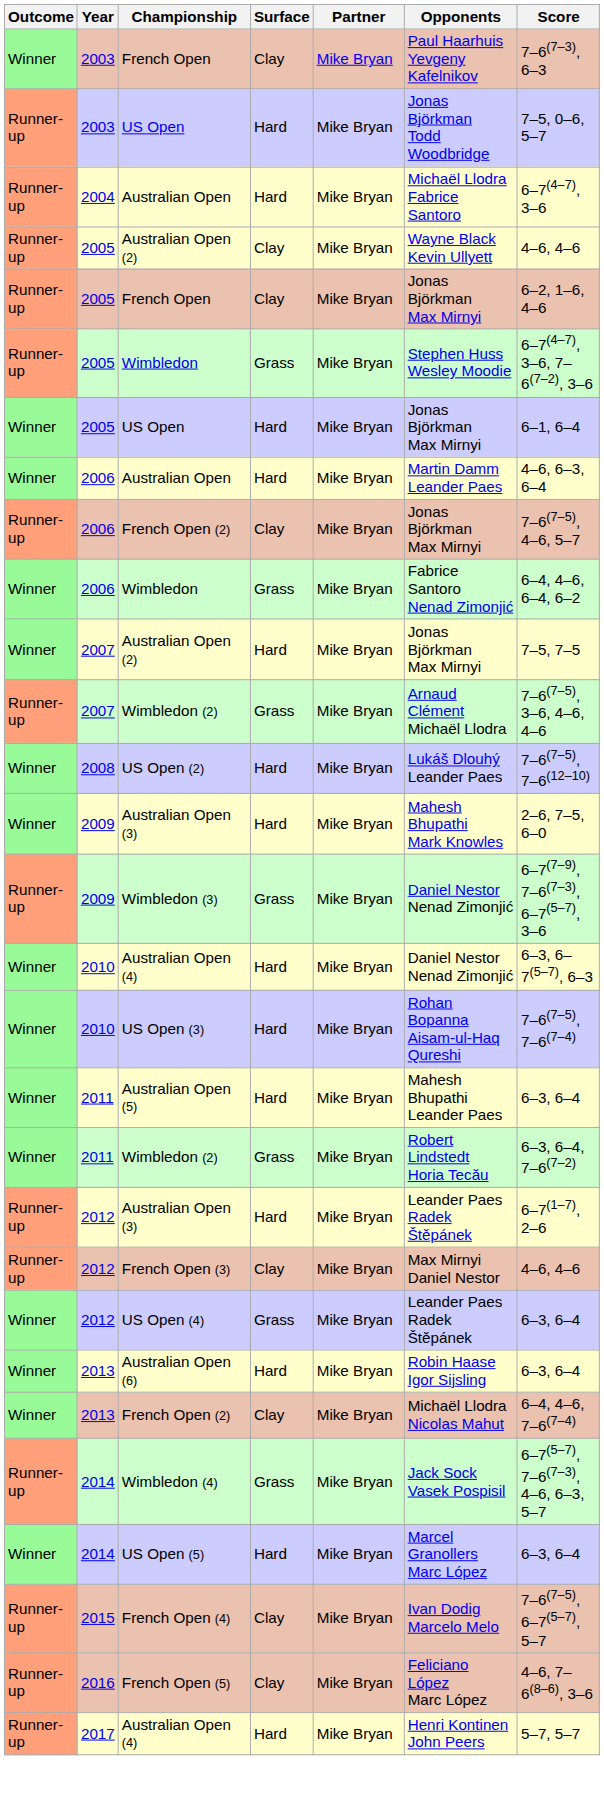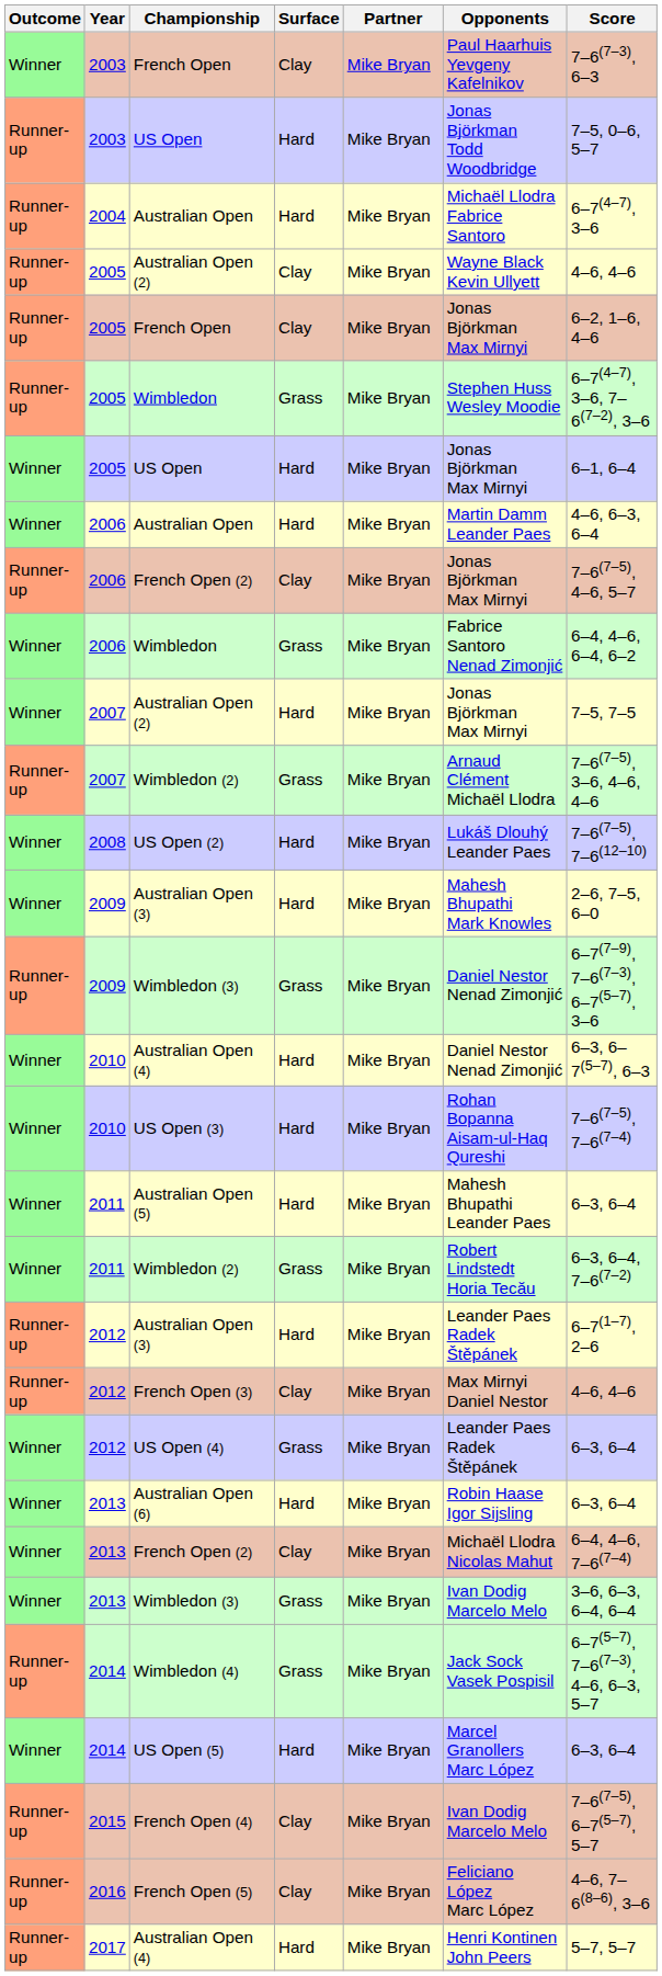+ row: Winner | 2013 | Wimbledon (3) | Grass | Mike Bryan | Ivan Dodig Marcelo Melo | 3–6, 6–3, 6–4, 6–4
